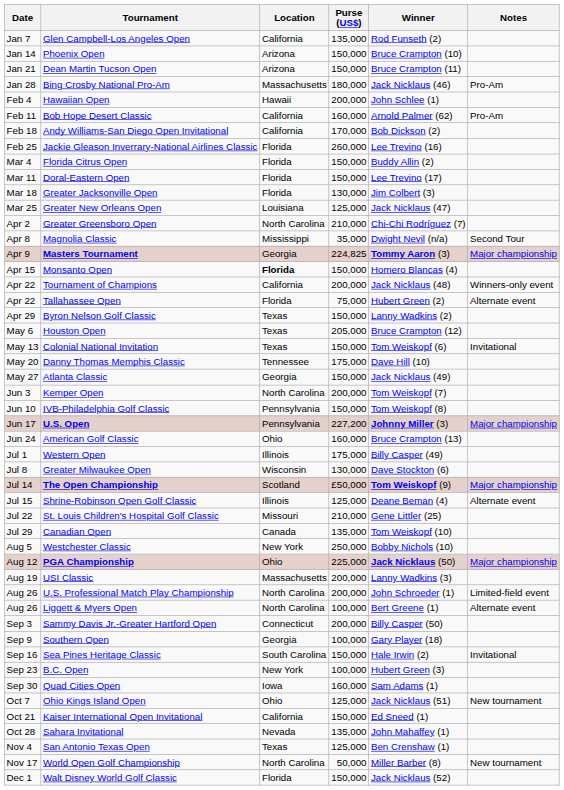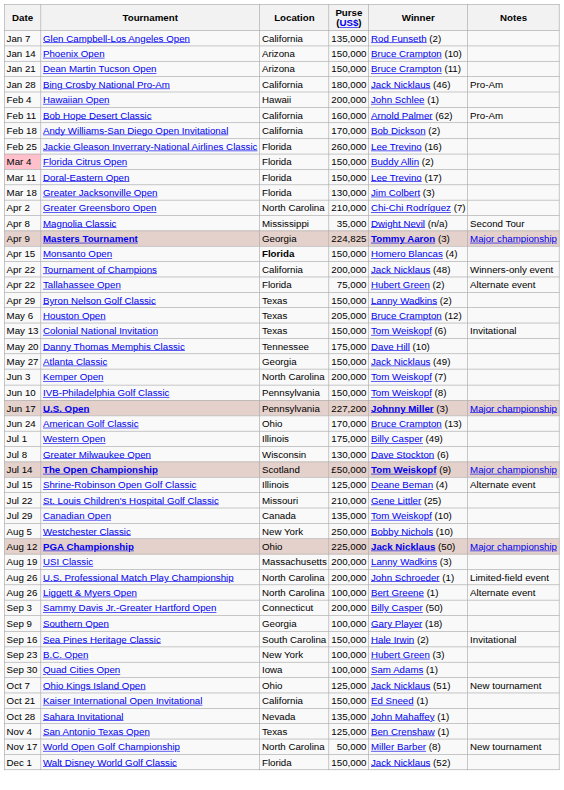Bing Crosby National Pro-Am | Location: Massachusetts -> California
Florida Citrus Open | Date: no background -> pink background
- row: Mar 25 | Greater New Orleans Open | Louisiana | 125,000 | Jack Nicklaus (47)
American Golf Classic | Purse (US$): 160,000 -> 170,000
Quad Cities Open | Purse (US$): 160,000 -> 100,000
